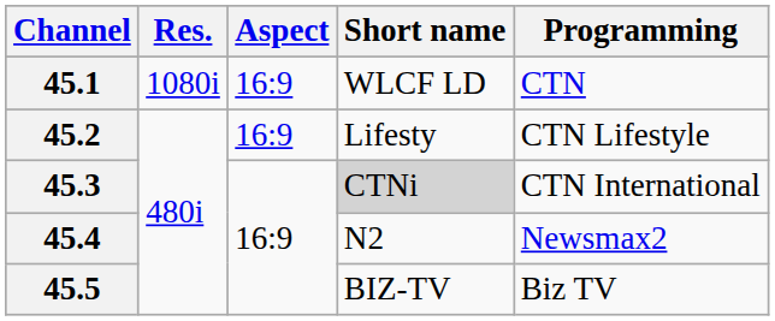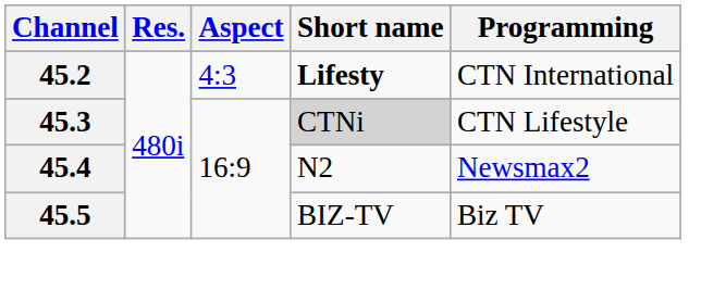- row: 45.1 | 1080i | 16:9 | WLCF LD | CTN
45.2 | Aspect: 16:9 -> 4:3
45.2 | Short name: normal -> bold
45.2 | Programming: CTN Lifestyle -> CTN International
45.3 | Programming: CTN International -> CTN Lifestyle
